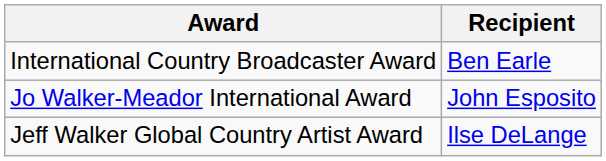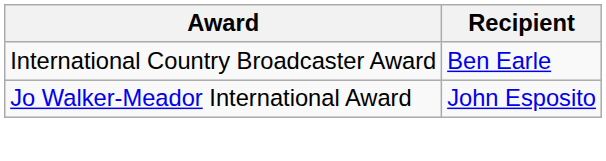- row: Jeff Walker Global Country Artist Award | Ilse DeLange
